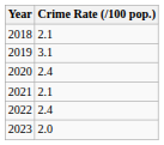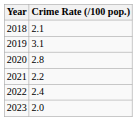2020 | Crime Rate (/100 pop.): 2.4 -> 2.8
2021 | Crime Rate (/100 pop.): 2.1 -> 2.2
